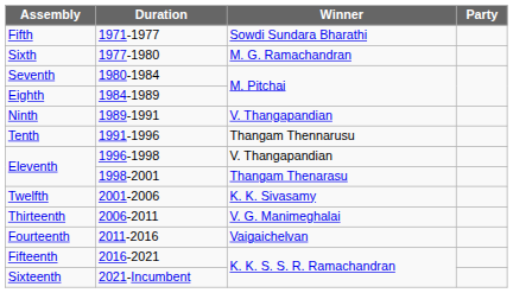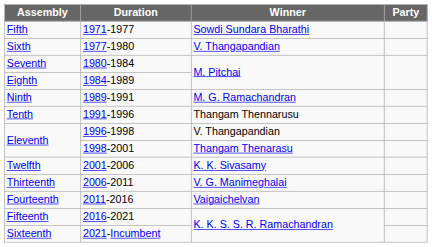Sixth | Winner: M. G. Ramachandran -> V. Thangapandian
Ninth | Winner: V. Thangapandian -> M. G. Ramachandran
